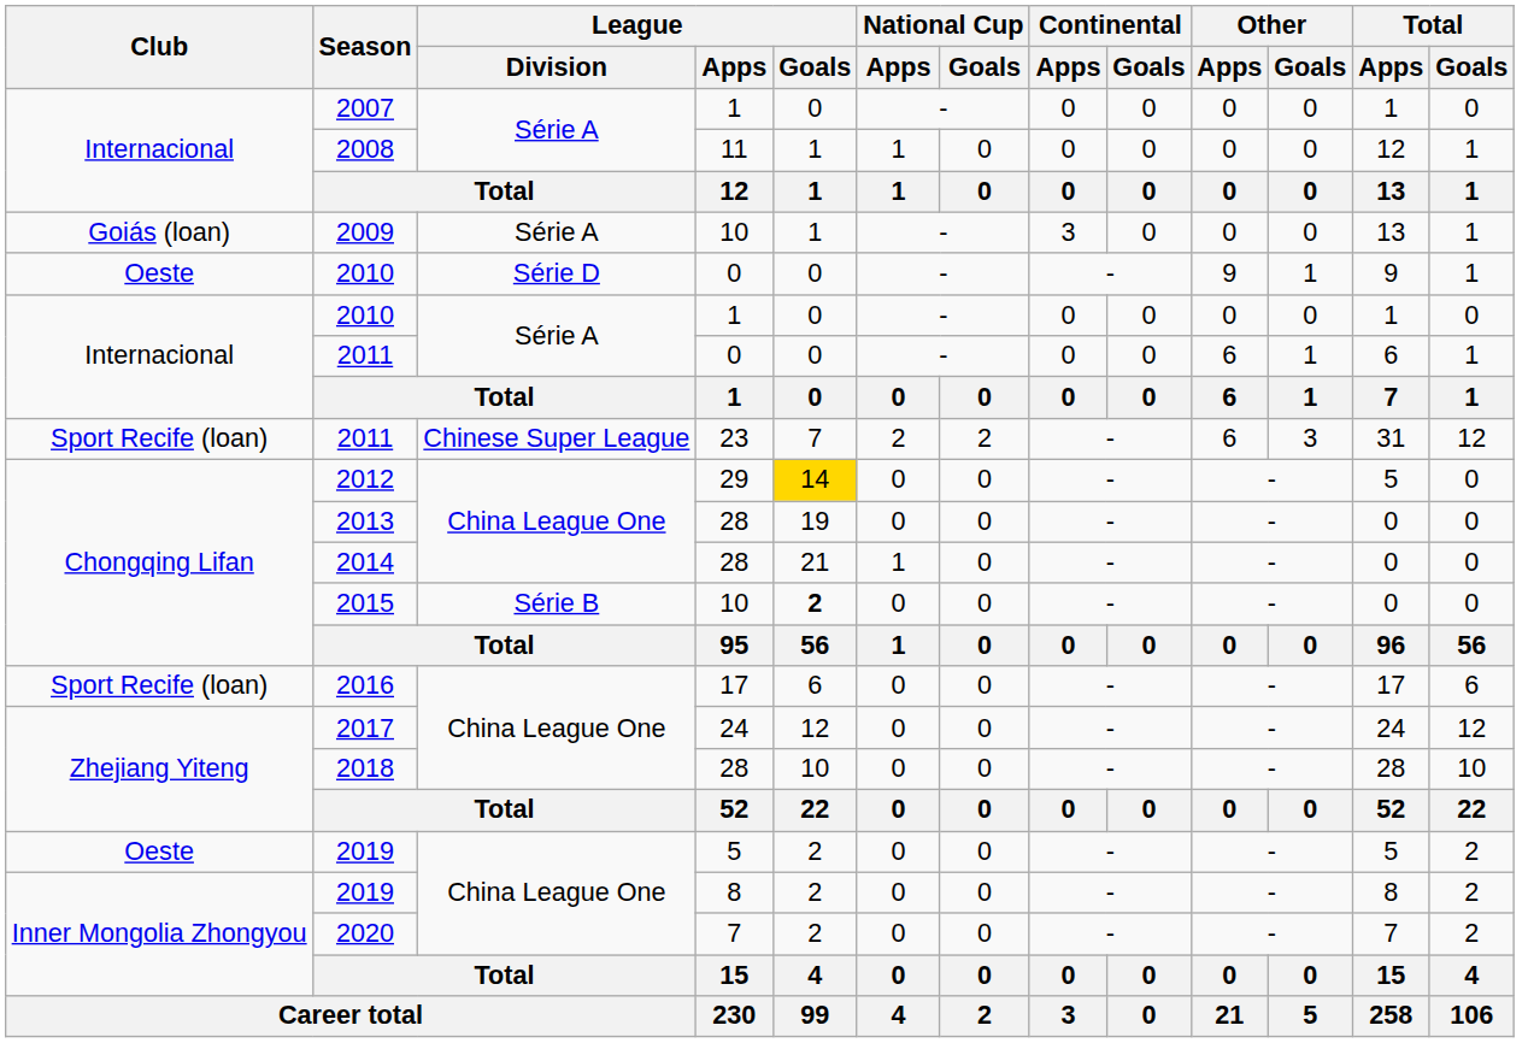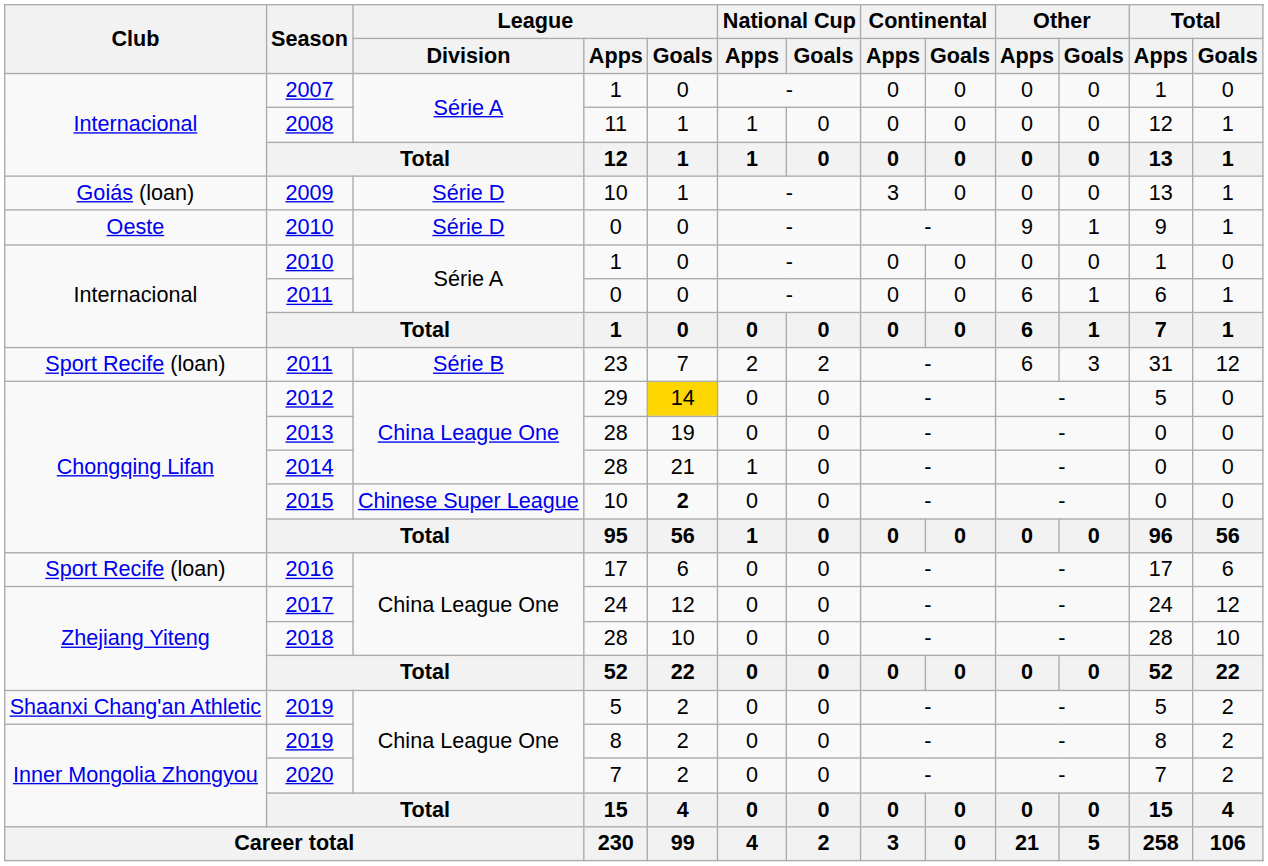2009 | League / Division: Série A -> Série D
2011 / 23 | League / Division: Chinese Super League -> Série B
2015 | League / Division: Série B -> Chinese Super League
2019 / 5 | Club: Oeste -> Shaanxi Chang'an Athletic
